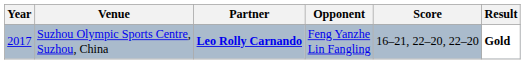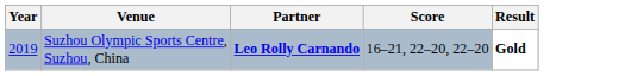- column: Opponent | Feng Yanzhe Lin Fangling
Suzhou Olympic Sports Centre, Suzhou, China | Year: 2017 -> 2019
